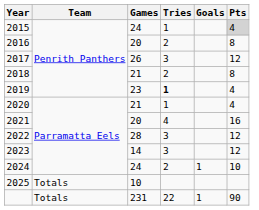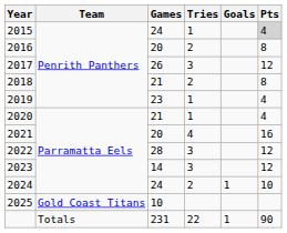2019 | Tries: bold -> normal
2025 | Team: Totals -> Gold Coast Titans
